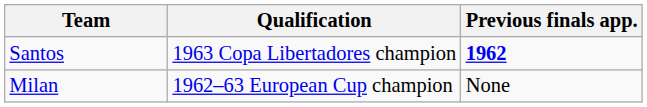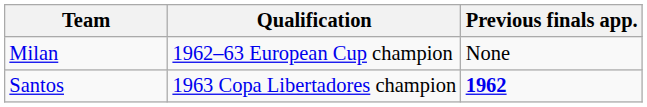rows swapped: Milan <-> Santos
